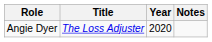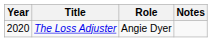columns swapped: Year <-> Role
